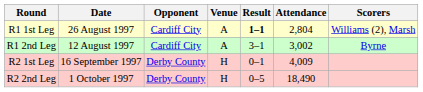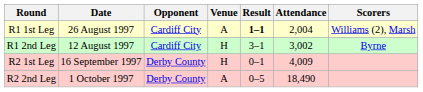R1 1st Leg | Attendance: 2,804 -> 2,004
R1 2nd Leg | Venue: A -> H
R2 2nd Leg | Venue: H -> A
